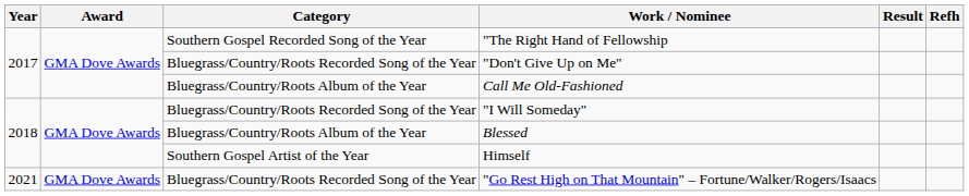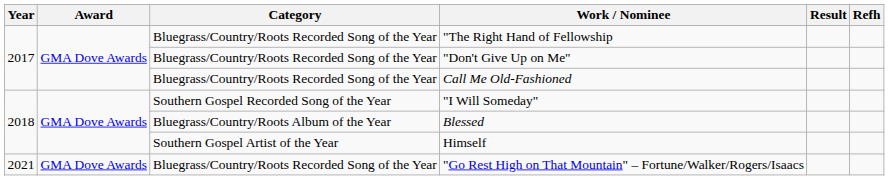"The Right Hand of Fellowship | Category: Southern Gospel Recorded Song of the Year -> Bluegrass/Country/Roots Recorded Song of the Year
Call Me Old-Fashioned | Category: Bluegrass/Country/Roots Album of the Year -> Bluegrass/Country/Roots Recorded Song of the Year
"I Will Someday" | Category: Bluegrass/Country/Roots Recorded Song of the Year -> Southern Gospel Recorded Song of the Year
